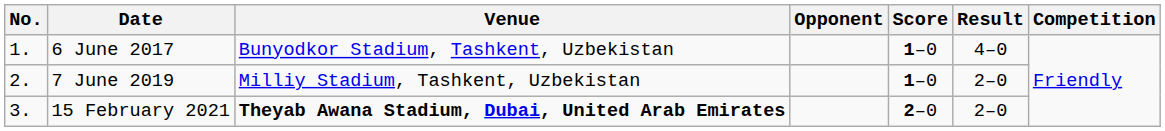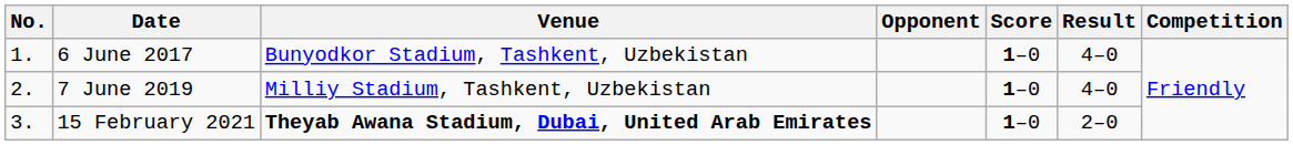7 June 2019 | Result: 2–0 -> 4–0
15 February 2021 | Score: 2–0 -> 1–0
